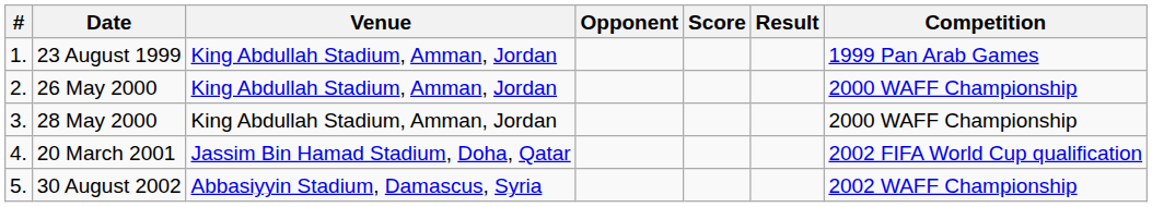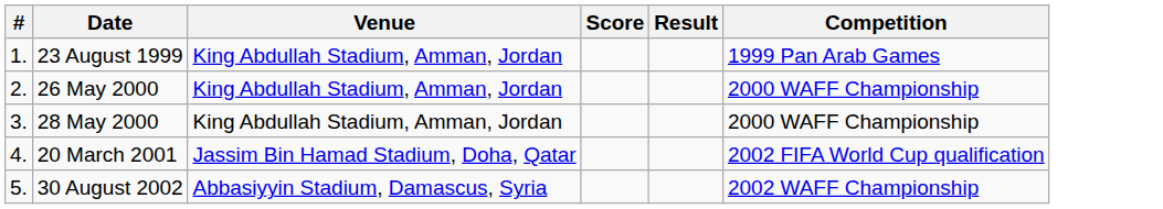- column: Opponent
